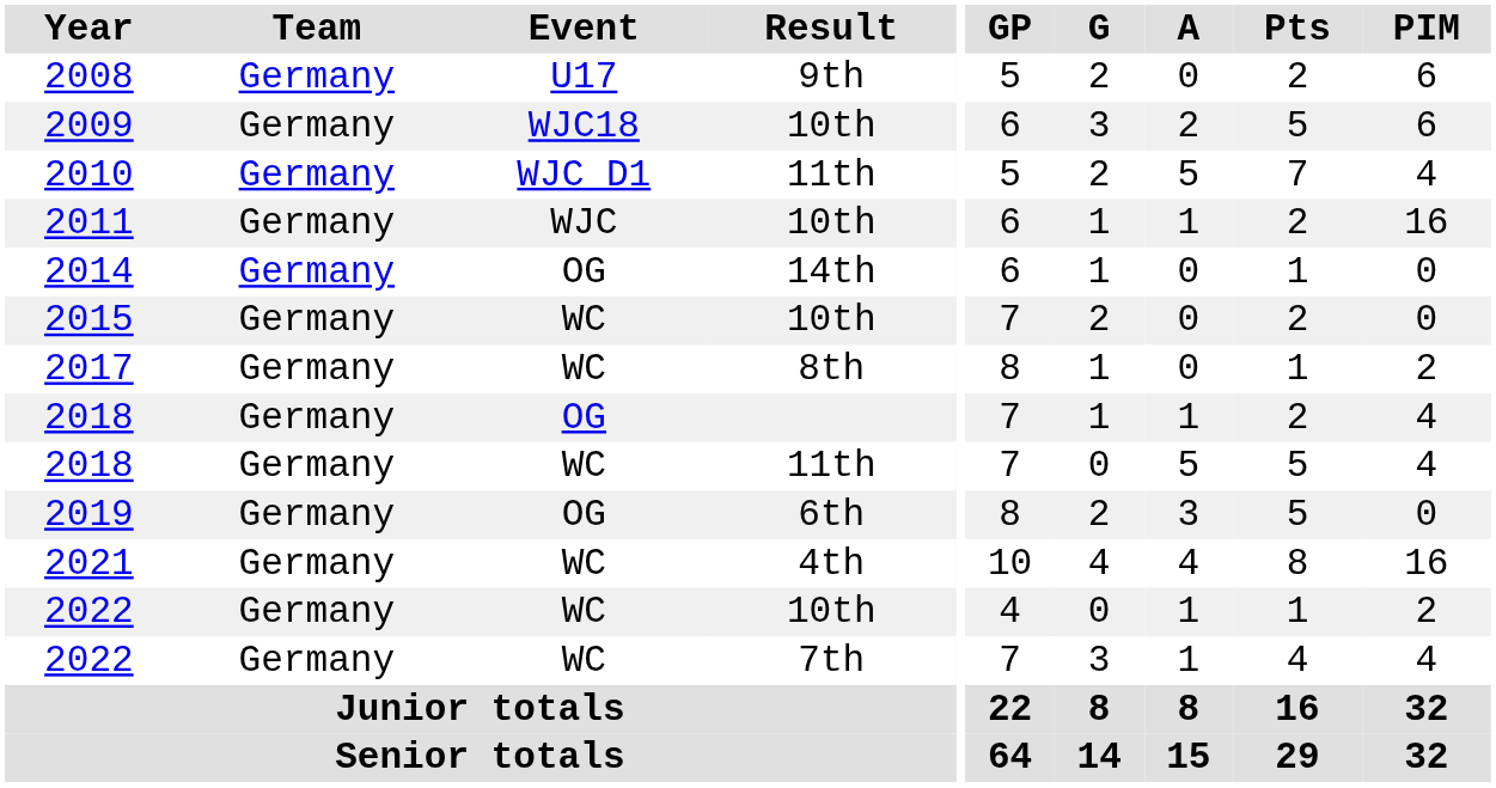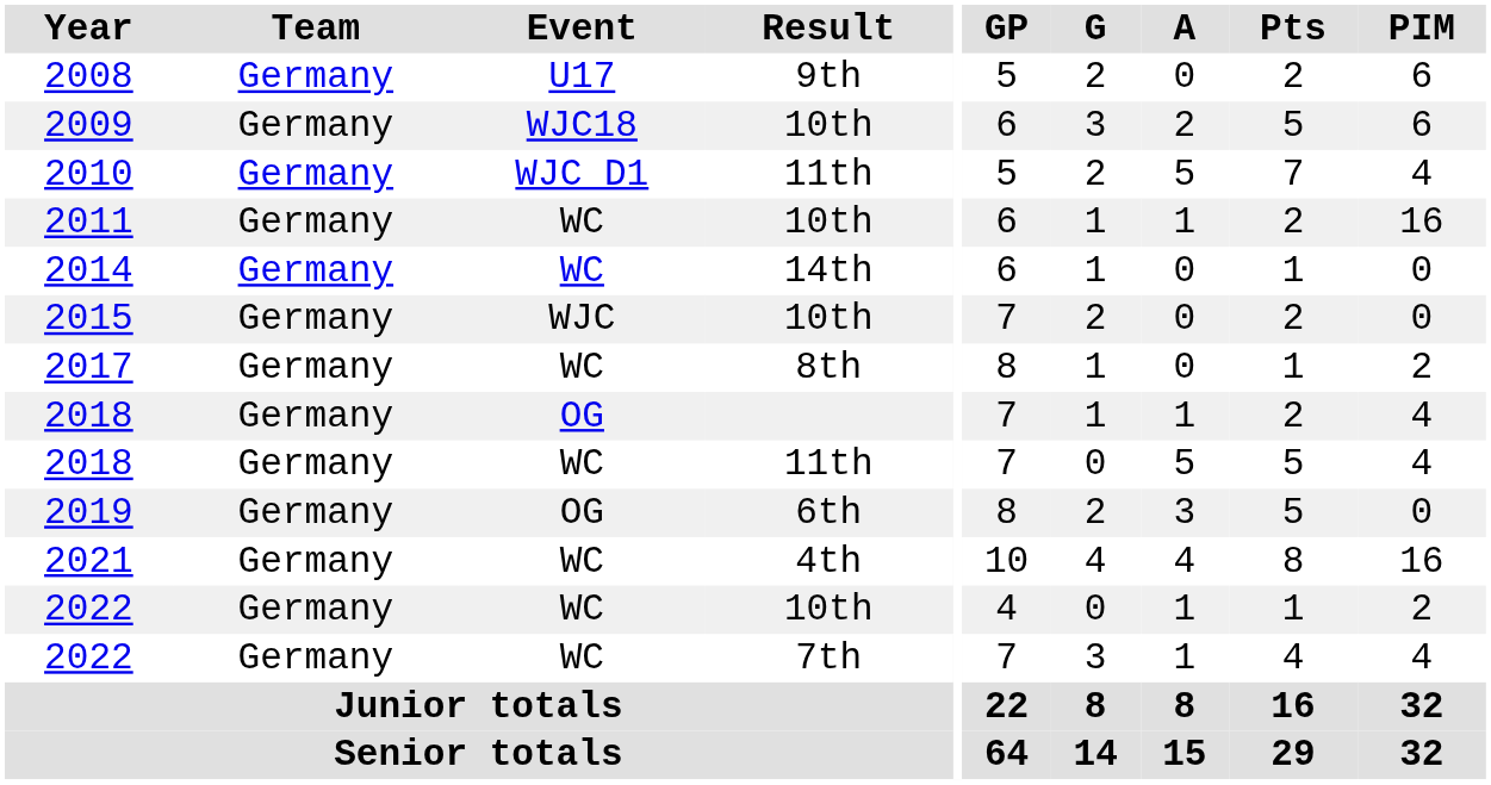2011 | Event: WJC -> WC
2014 | Event: OG -> WC
2015 | Event: WC -> WJC
